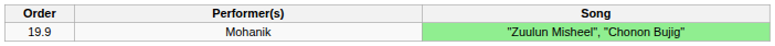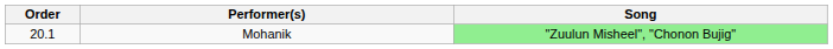Mohanik | Order: 19.9 -> 20.1
